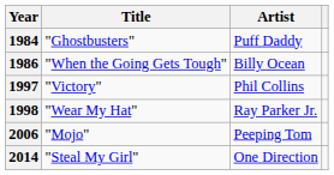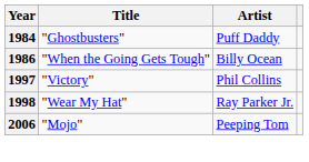- row: 2014 | "Steal My Girl" | One Direction
